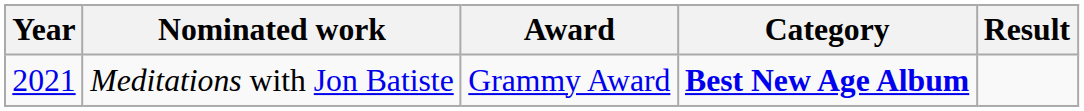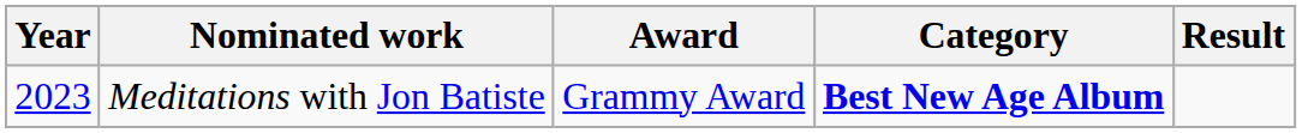Meditations with Jon Batiste | Year: 2021 -> 2023
